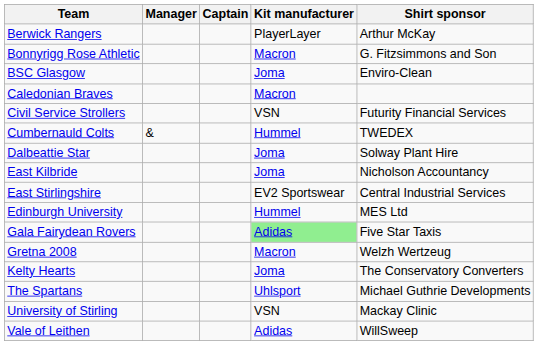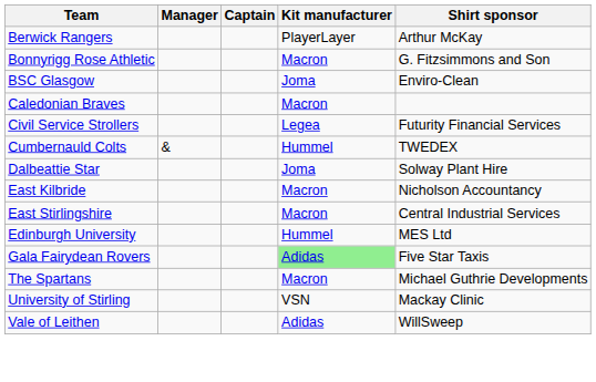Civil Service Strollers | Kit manufacturer: VSN -> Legea
East Kilbride | Kit manufacturer: Joma -> Macron
East Stirlingshire | Kit manufacturer: EV2 Sportswear -> Macron
- row: Gretna 2008 | Macron | Welzh Wertzeug
- row: Kelty Hearts | Joma | The Conservatory Converters
The Spartans | Kit manufacturer: Uhlsport -> Macron
